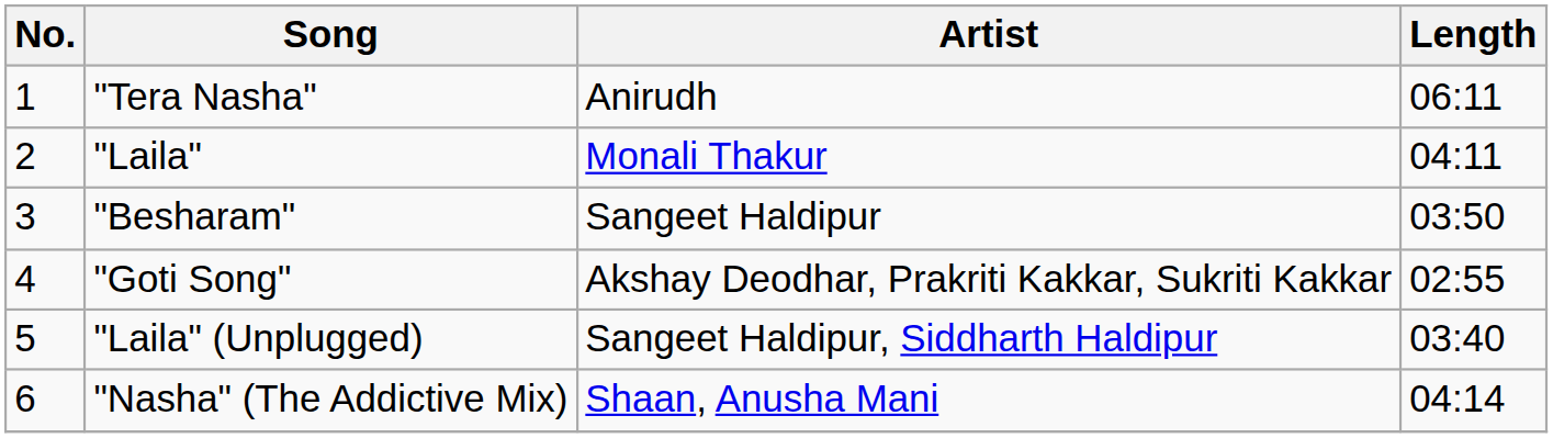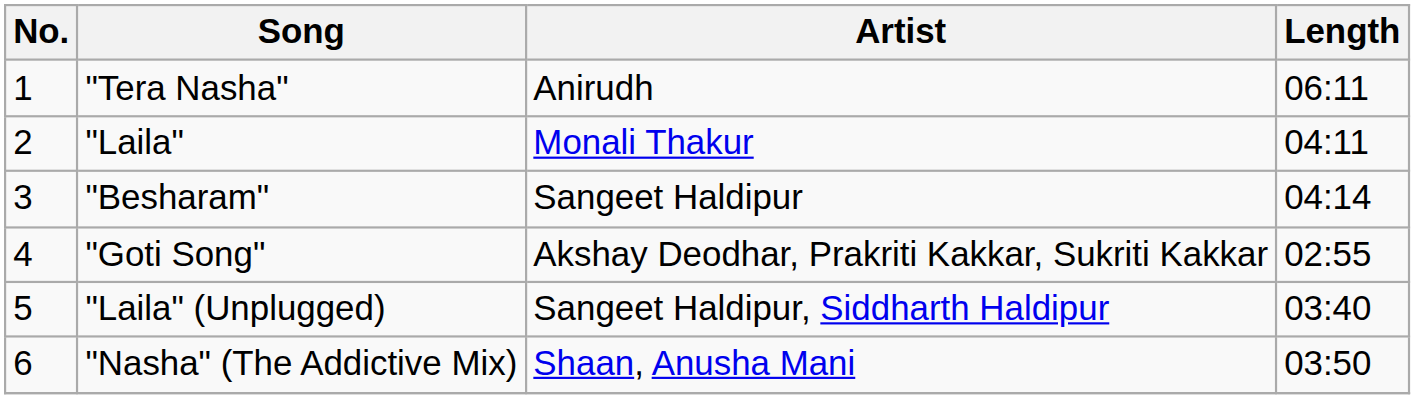"Besharam" | Length: 03:50 -> 04:14
"Nasha" (The Addictive Mix) | Length: 04:14 -> 03:50
